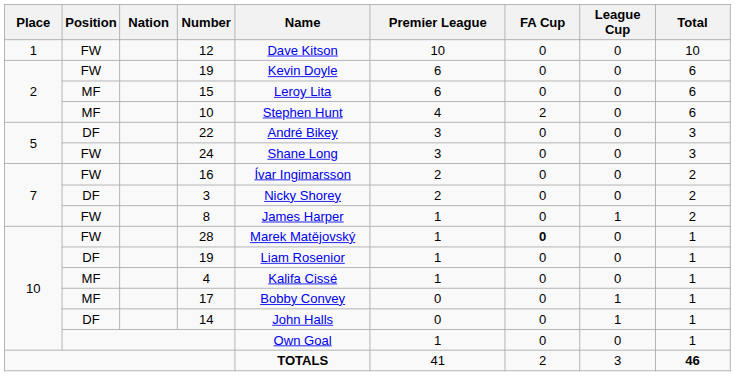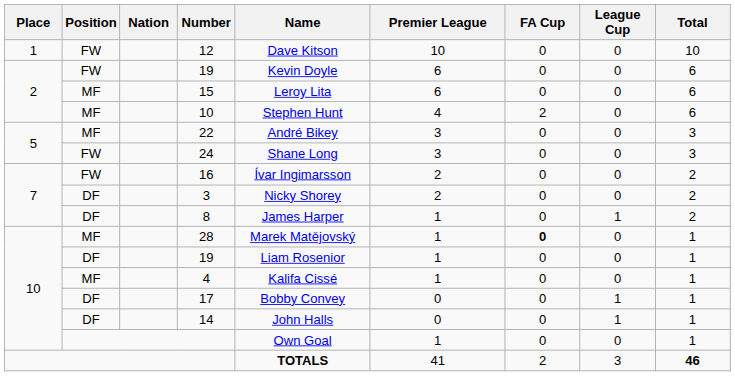22 | Position: DF -> MF
8 | Position: FW -> DF
28 | Position: FW -> MF
17 | Position: MF -> DF
